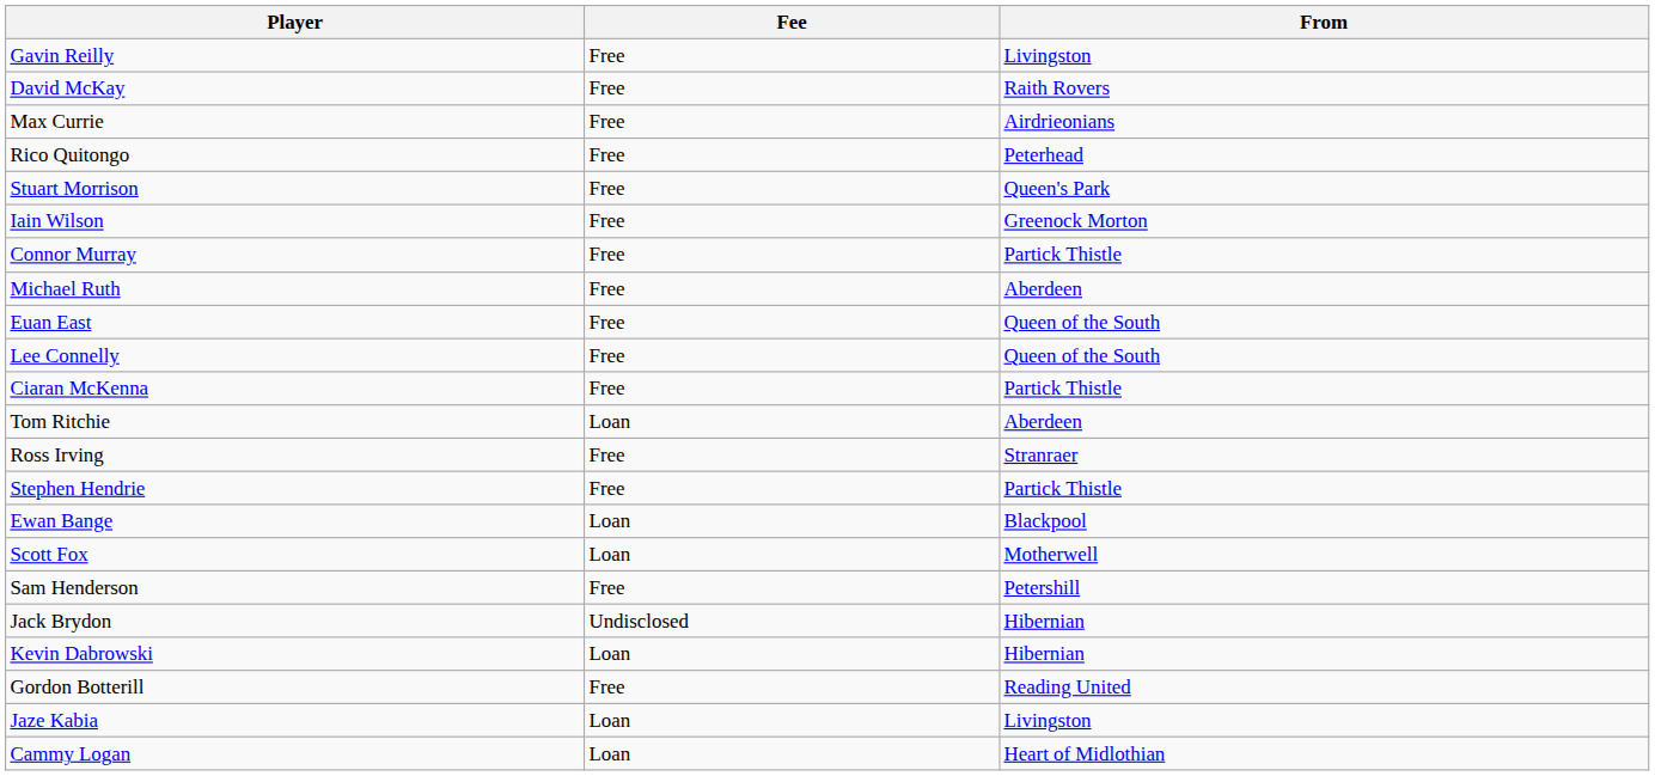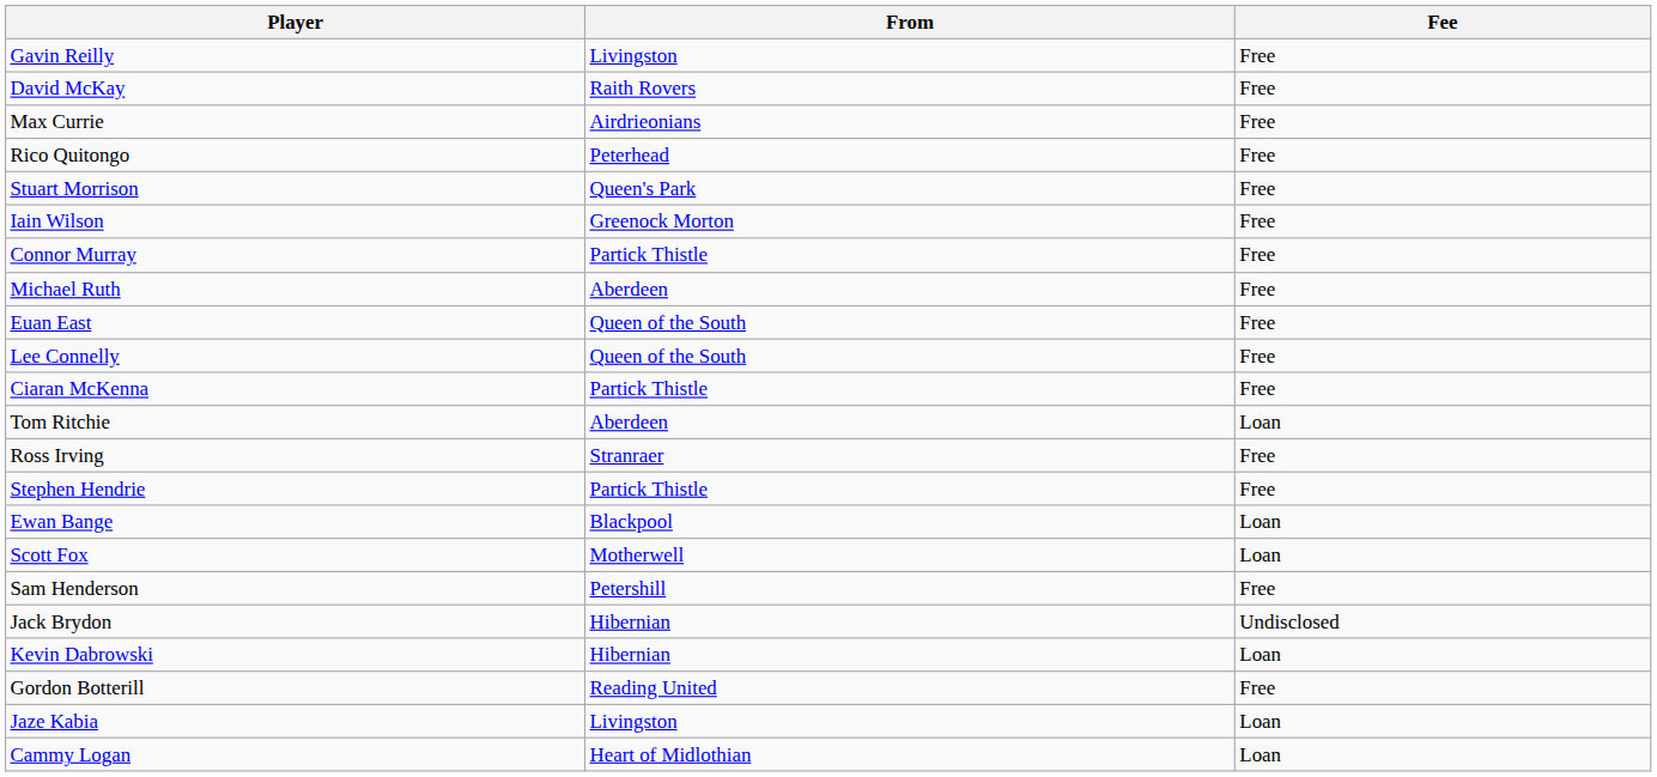columns swapped: From <-> Fee
